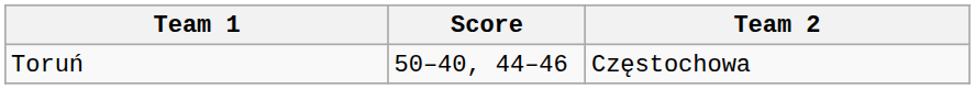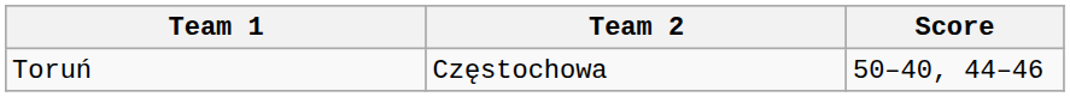columns swapped: Team 2 <-> Score
